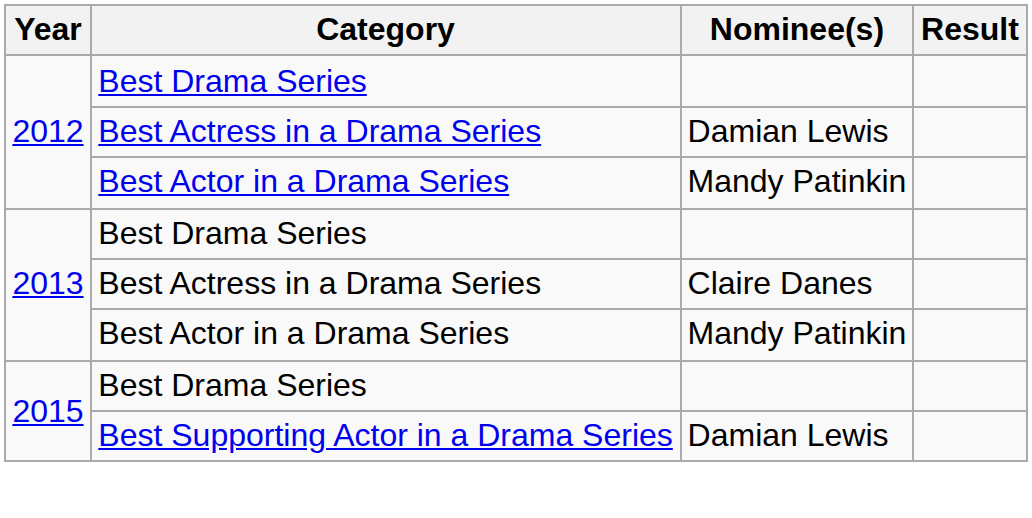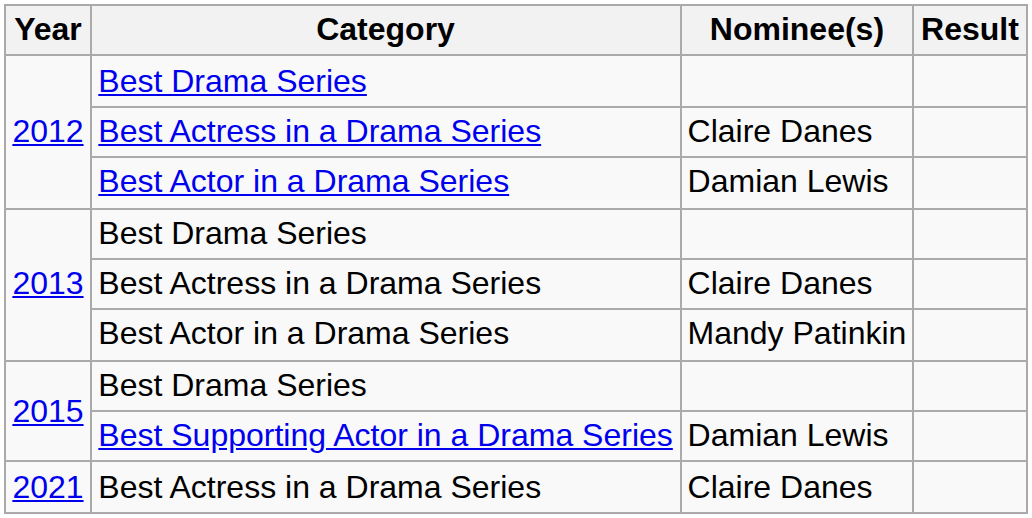2012 / Best Actress in a Drama Series | Nominee(s): Damian Lewis -> Claire Danes
2012 / Best Actor in a Drama Series | Nominee(s): Mandy Patinkin -> Damian Lewis
+ row: 2021 | Best Actress in a Drama Series | Claire Danes
